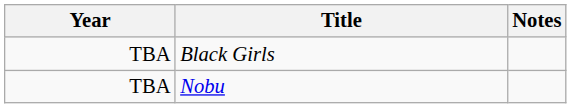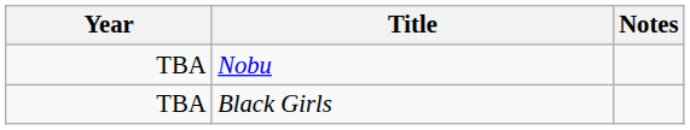rows swapped: Nobu <-> Black Girls
